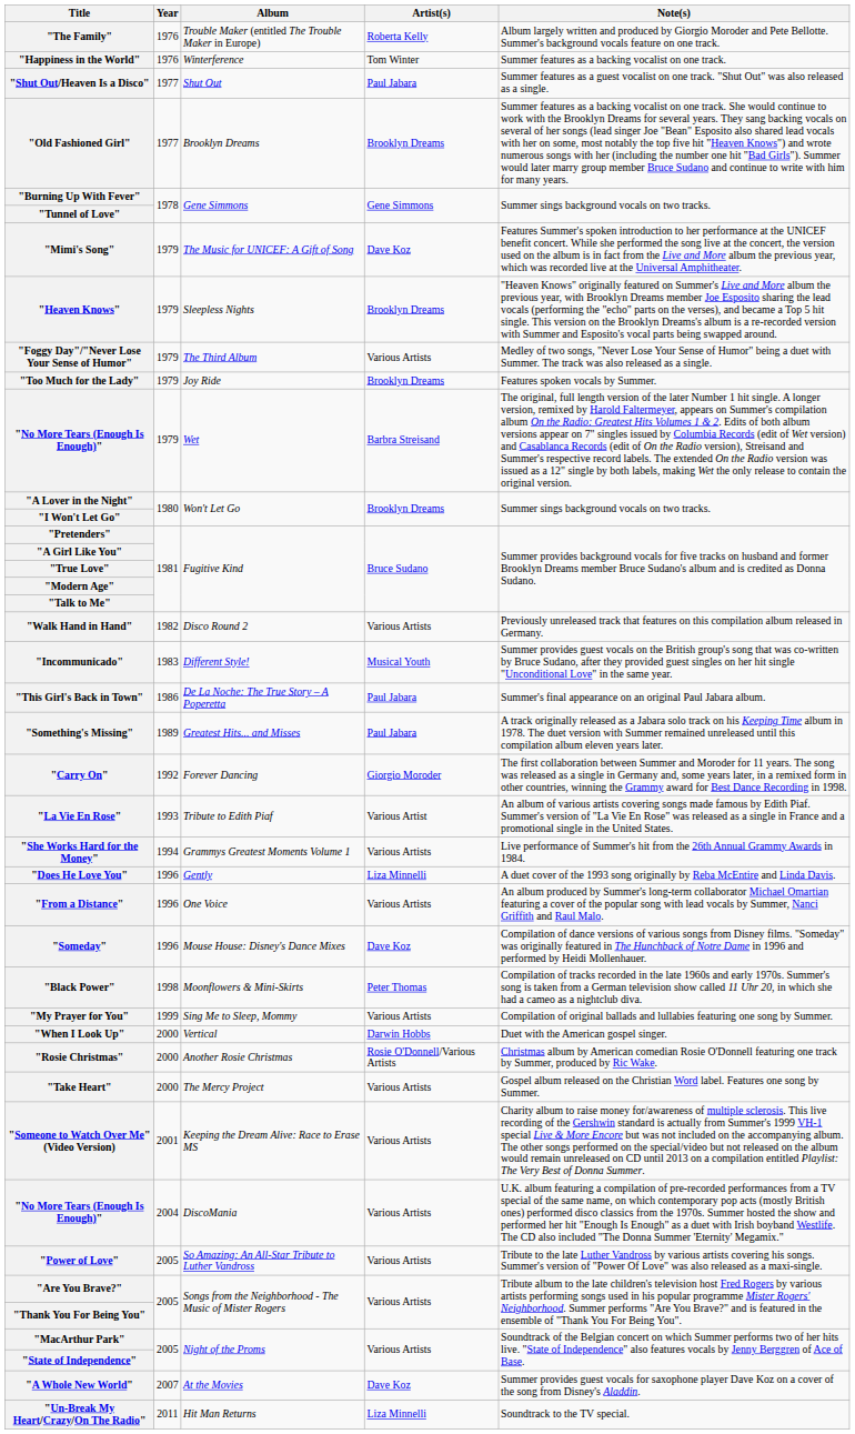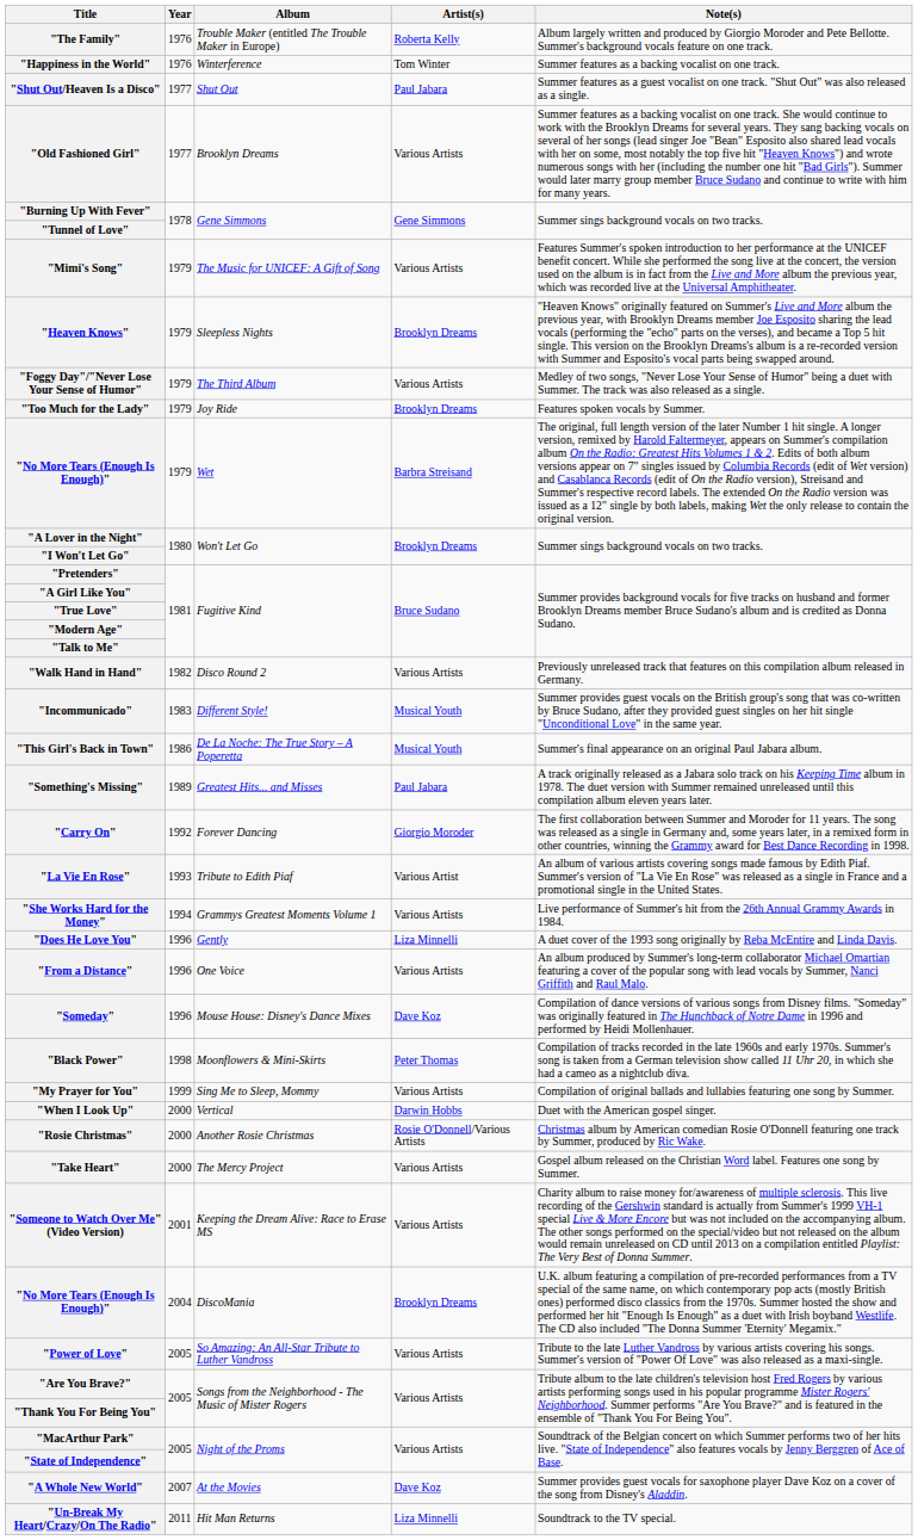"Old Fashioned Girl" | Artist(s): Brooklyn Dreams -> Various Artists
"Mimi's Song" | Artist(s): Dave Koz -> Various Artists
"This Girl's Back in Town" | Artist(s): Paul Jabara -> Musical Youth
"No More Tears (Enough Is Enough)" / DiscoMania | Artist(s): Various Artists -> Brooklyn Dreams
